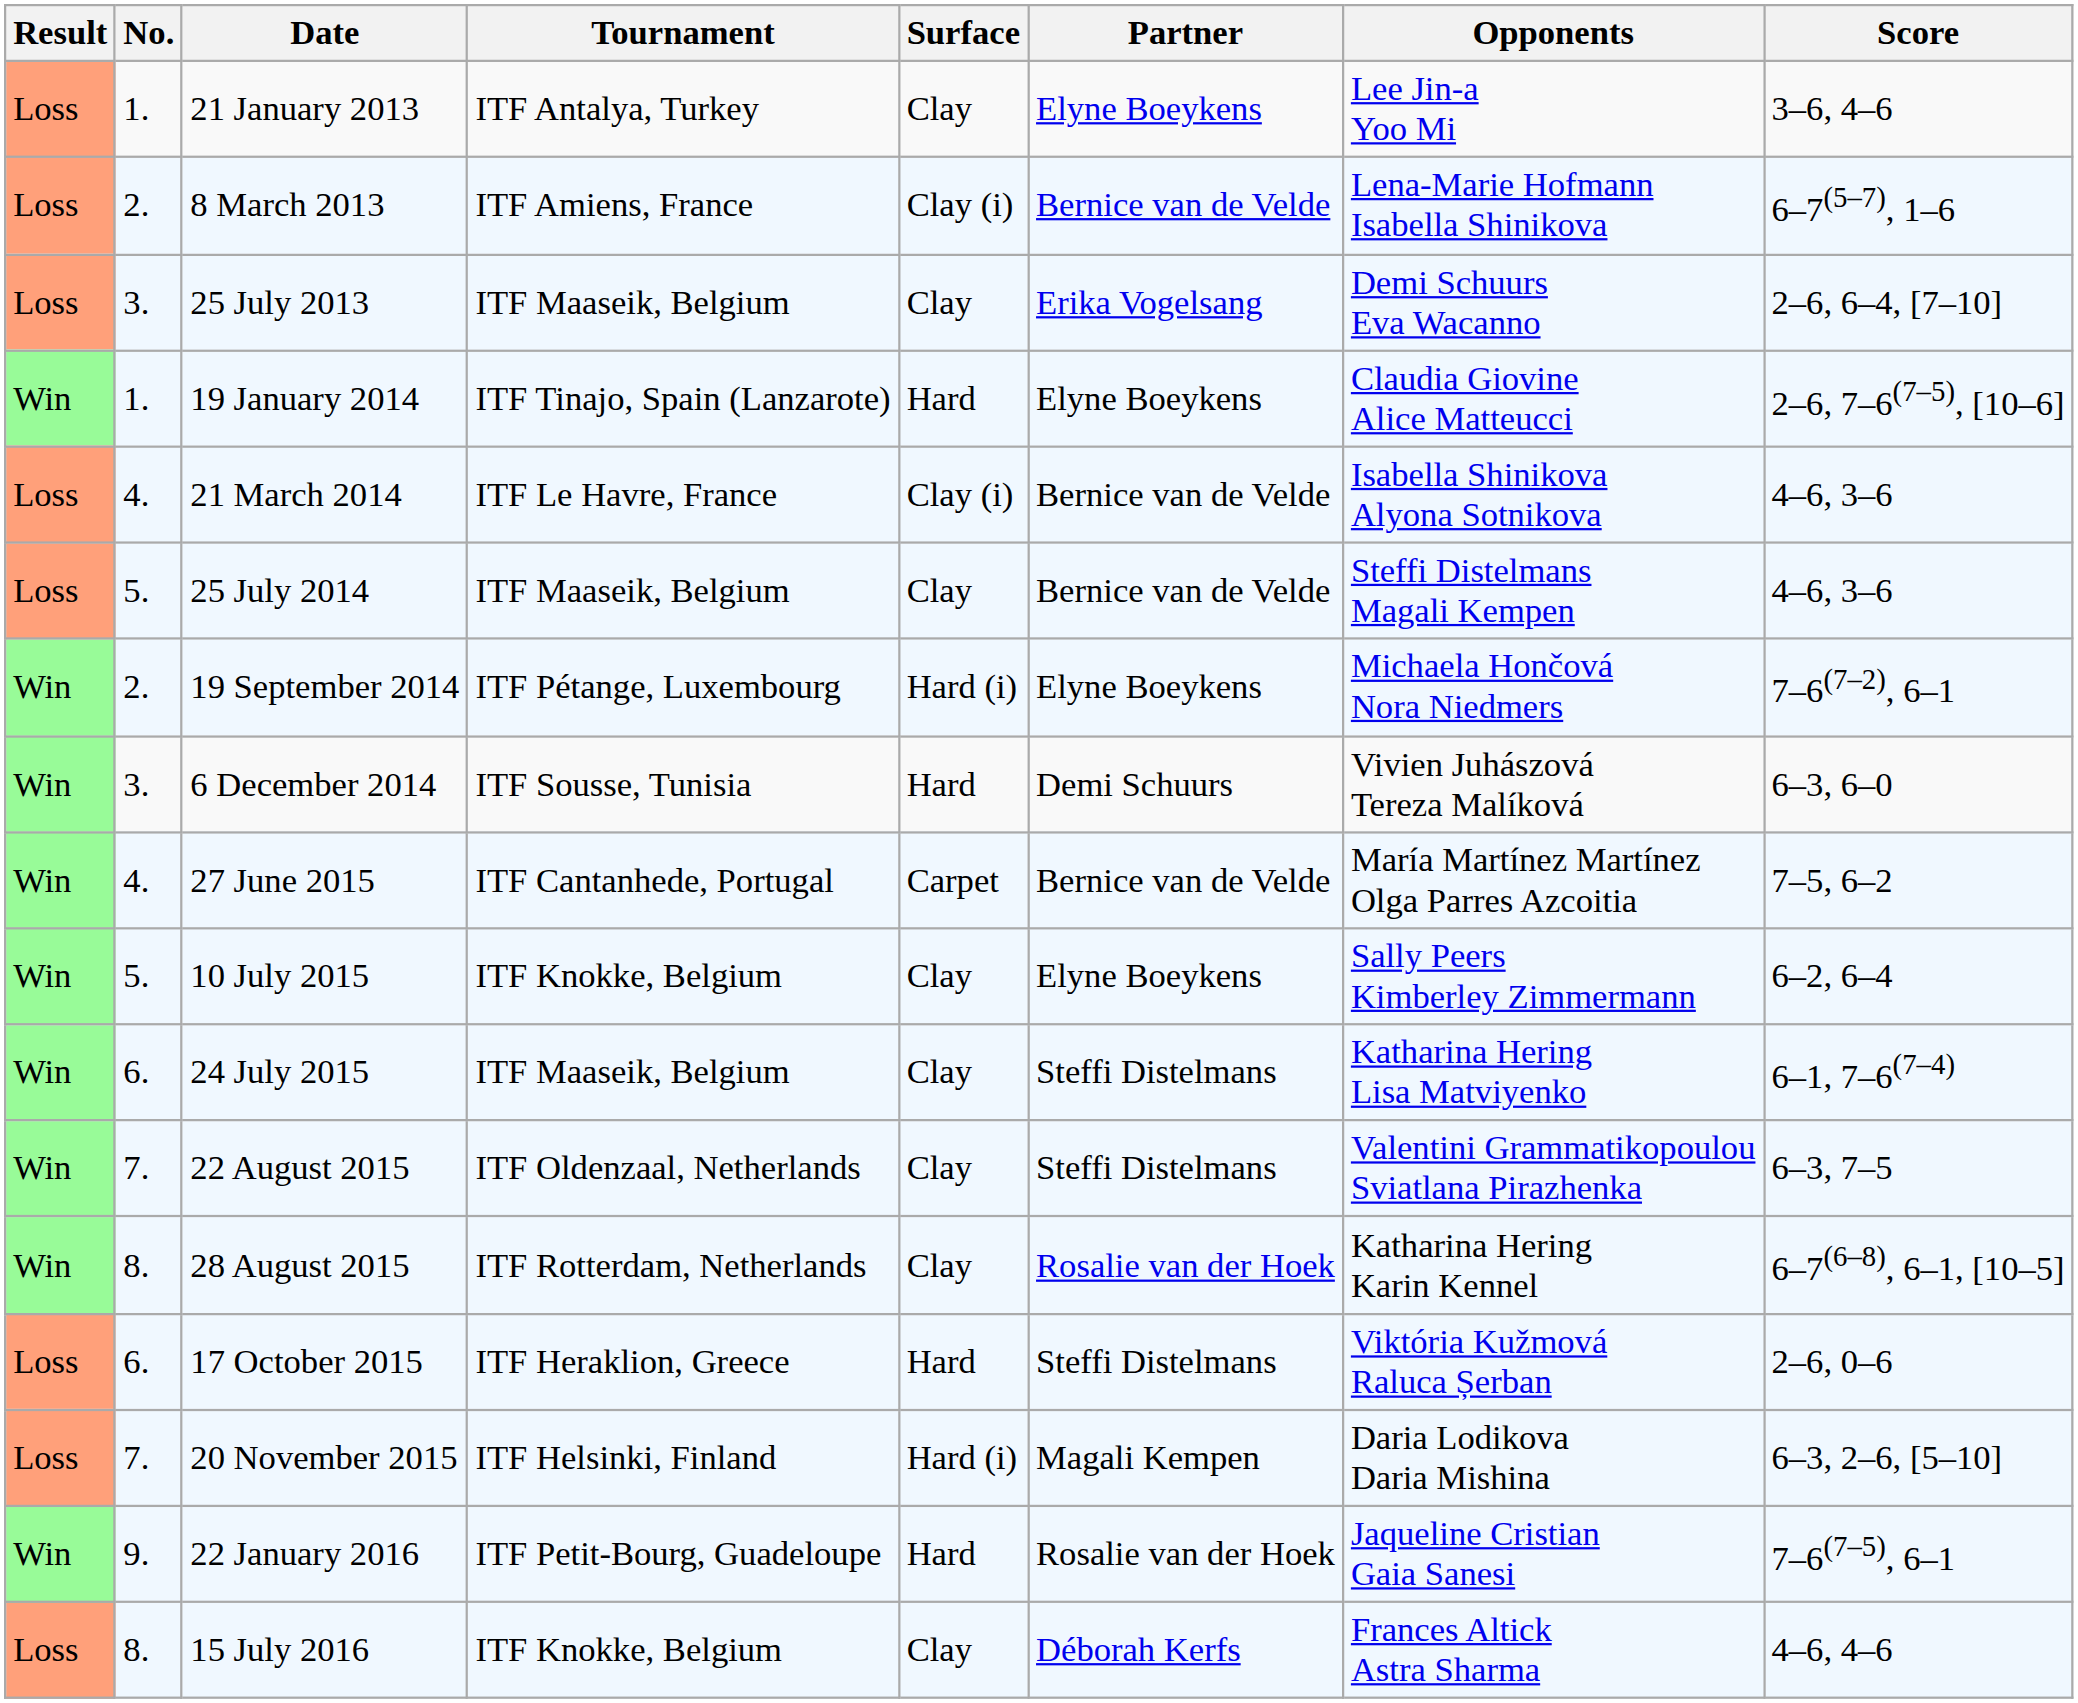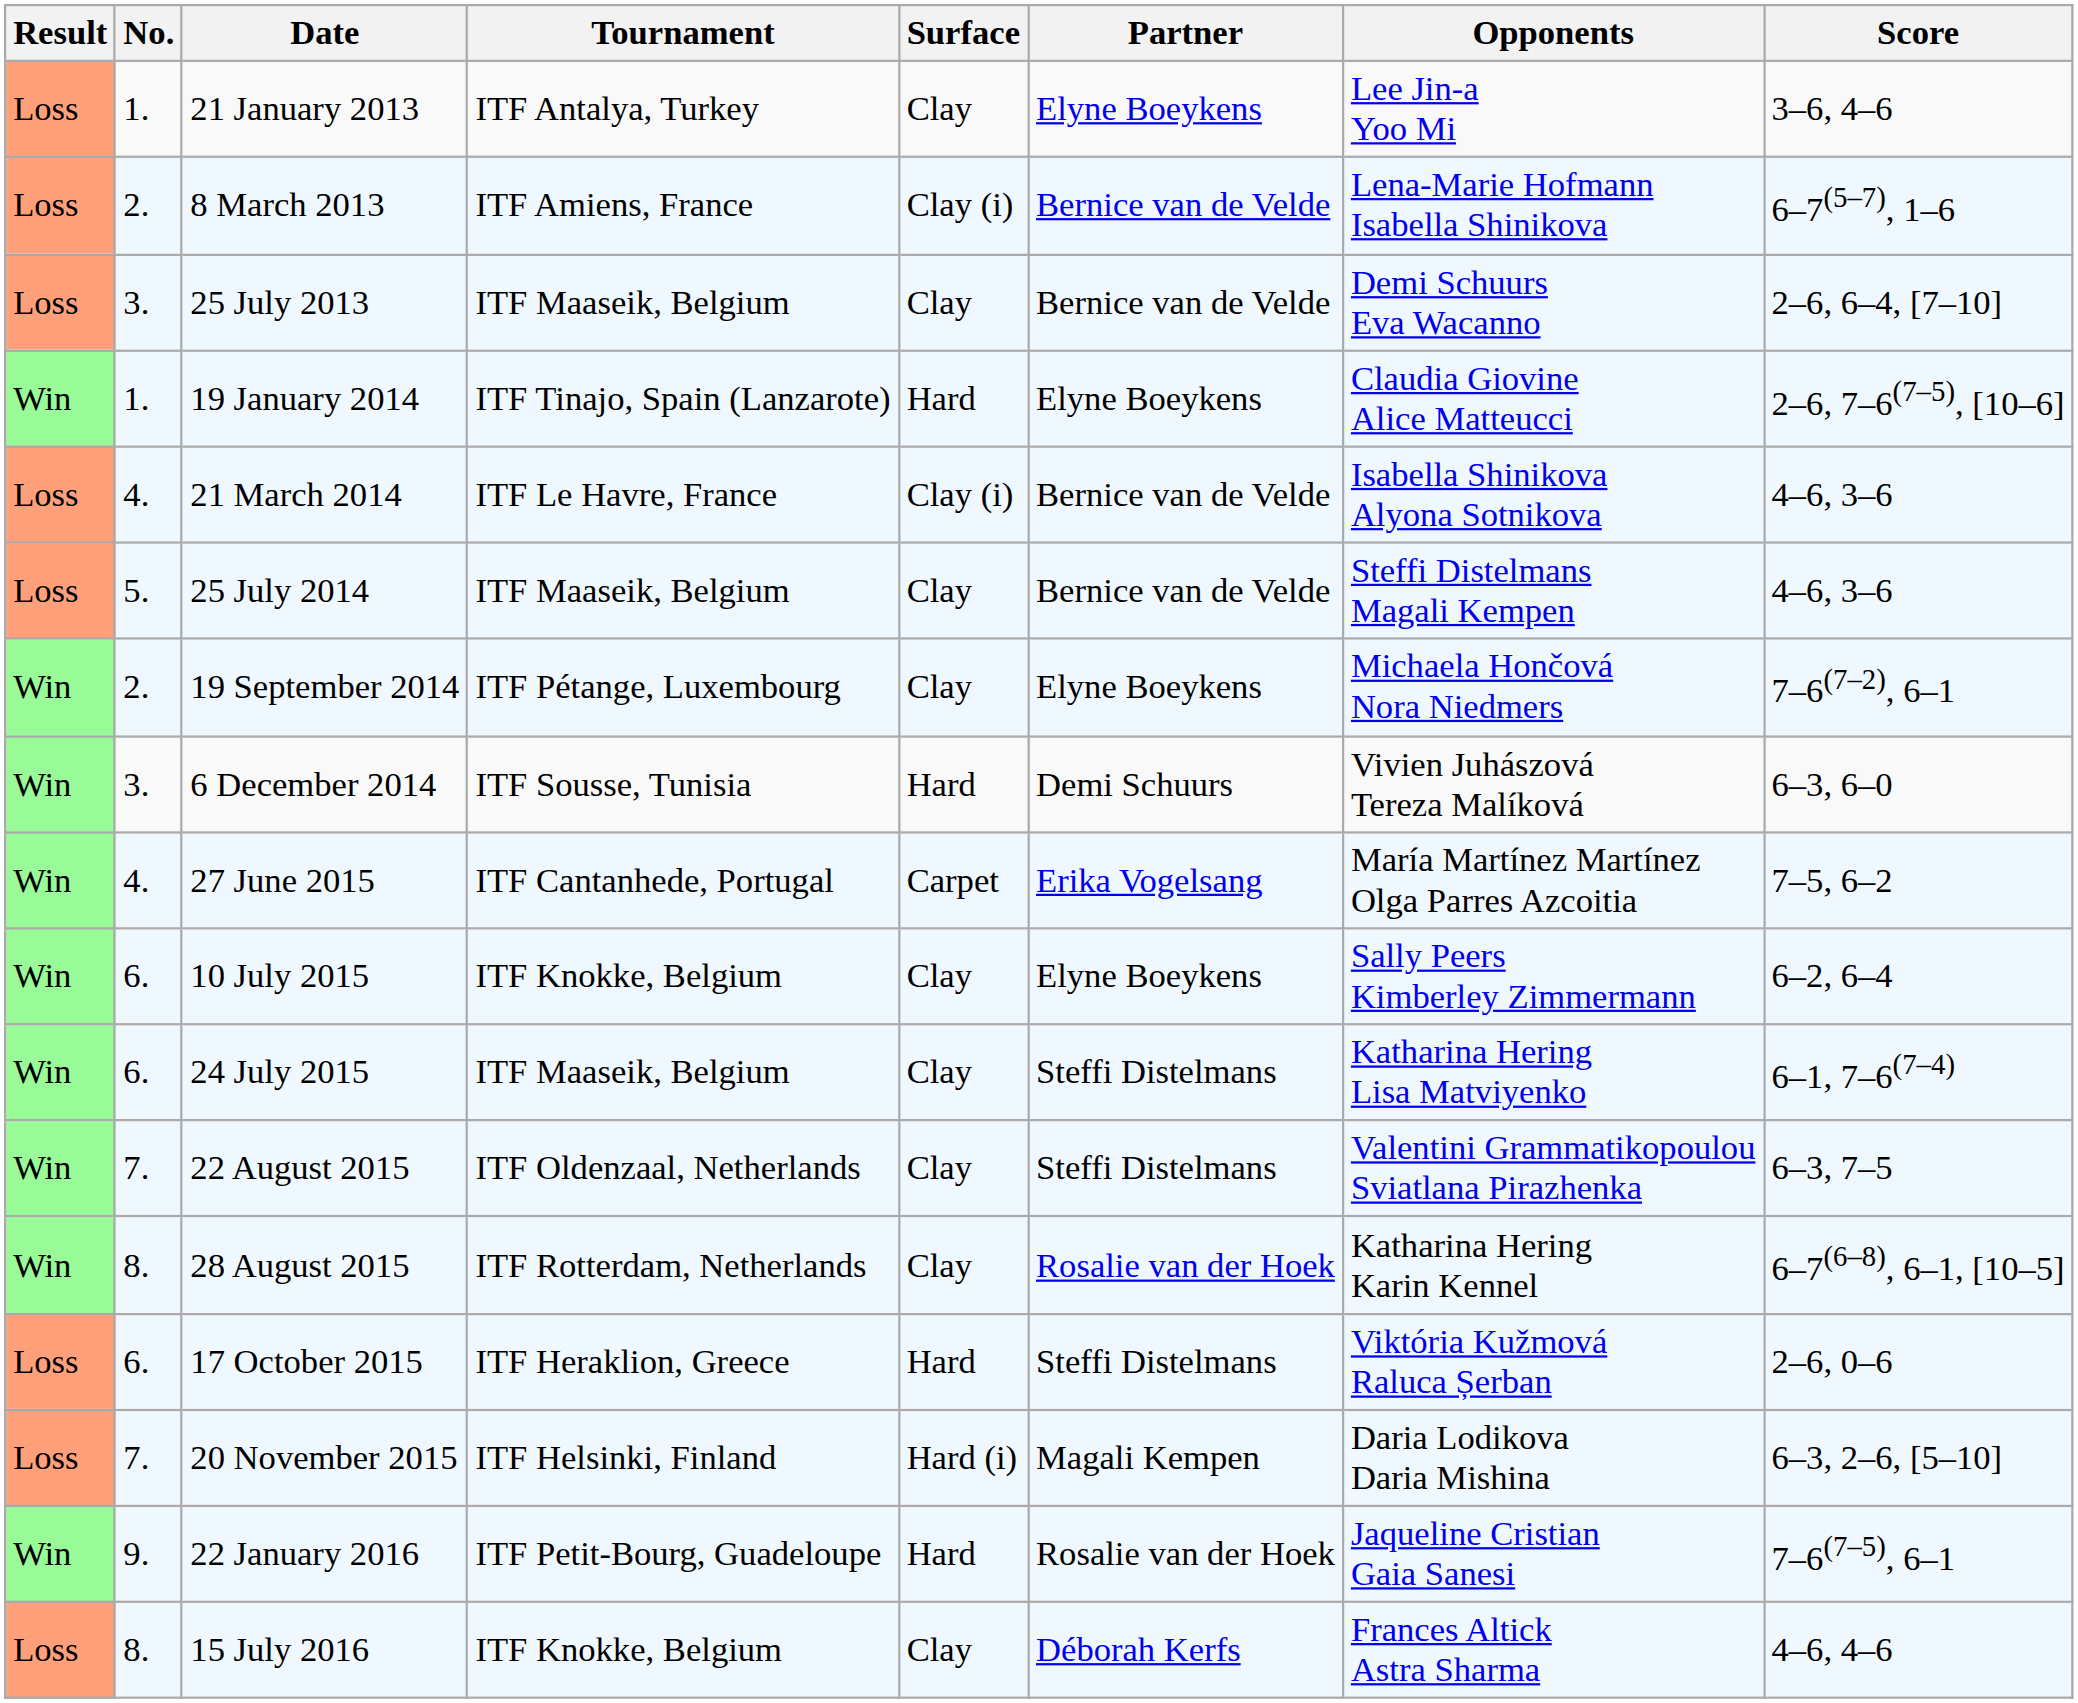25 July 2013 | Partner: Erika Vogelsang -> Bernice van de Velde
19 September 2014 | Surface: Hard (i) -> Clay
27 June 2015 | Partner: Bernice van de Velde -> Erika Vogelsang
10 July 2015 | No.: 5. -> 6.
